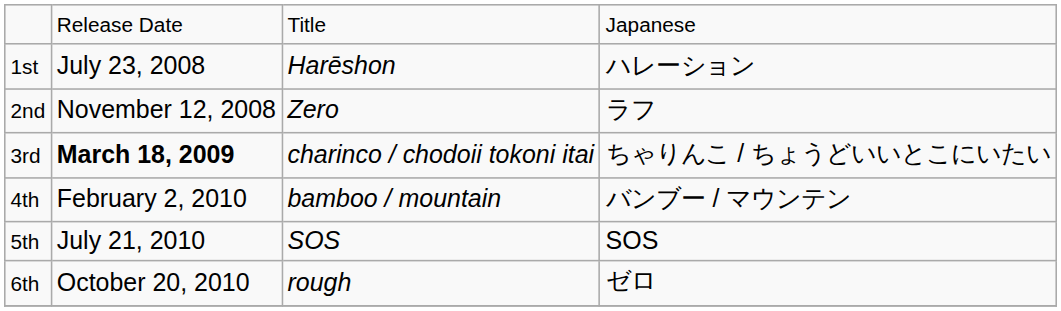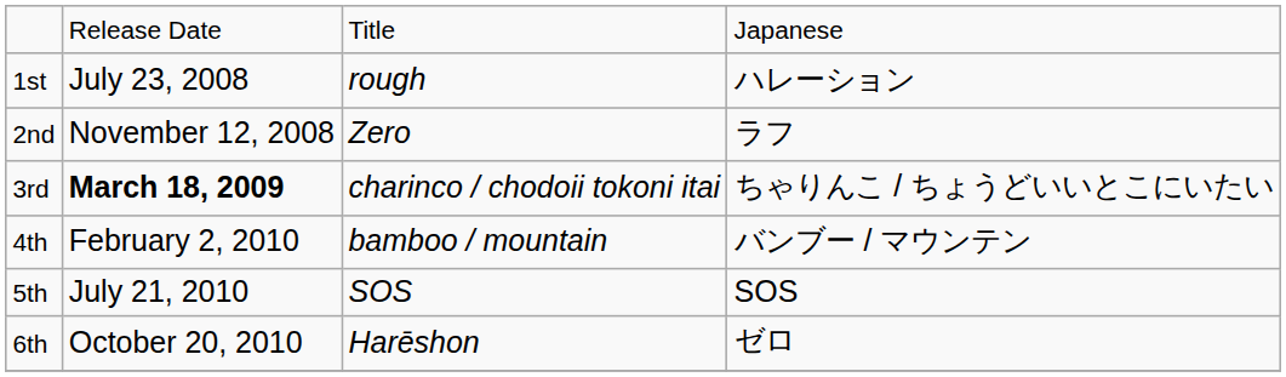1st | column 3: Harēshon -> rough
6th | column 3: rough -> Harēshon
